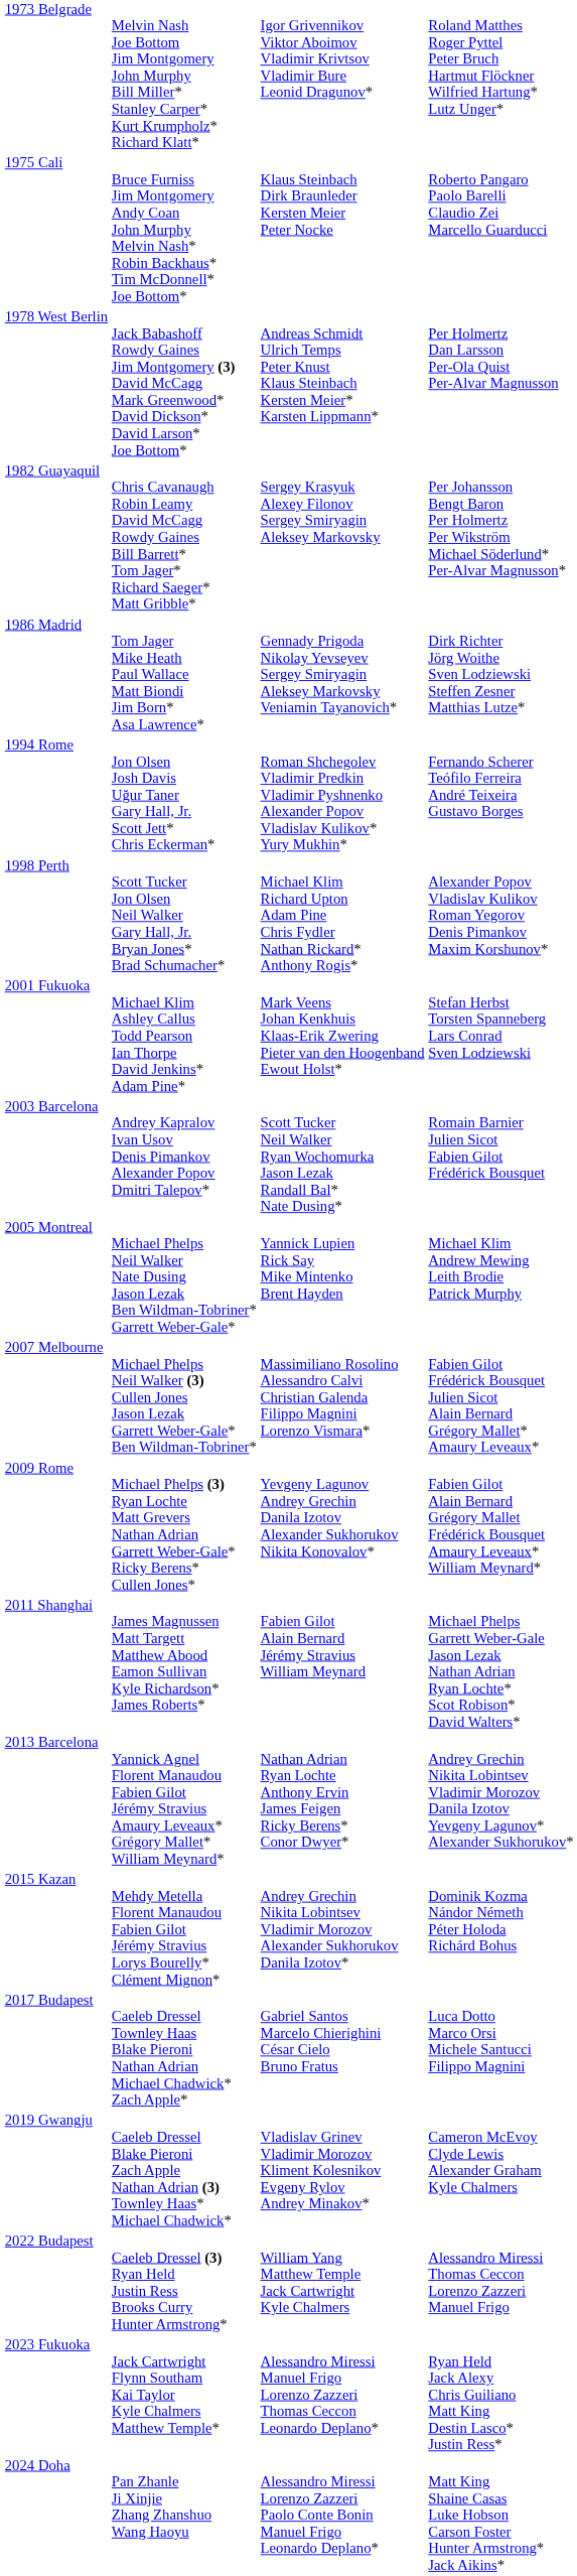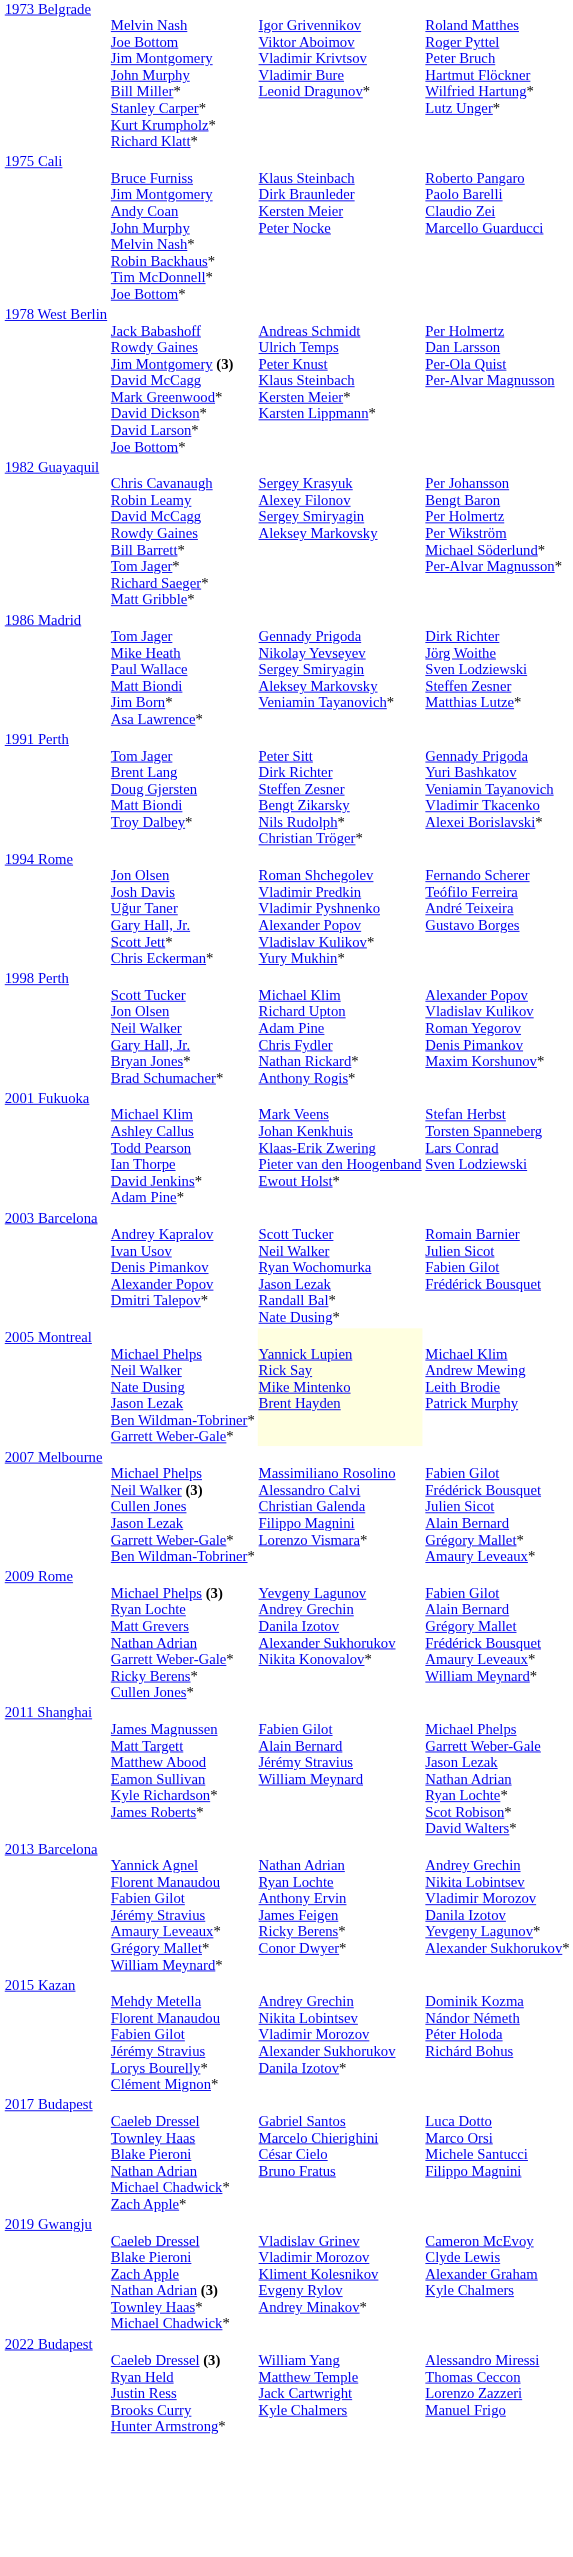+ row: 1991 Perth | Tom Jager Brent Lang Doug Gjersten Matt Biondi Troy Dalbey* | Peter Sitt Dirk Richter Steffen Zesner Bengt Zikarsky Nils Rudolph* Christian Tröger* | Gennady Prigoda Yuri Bashkatov Veniamin Tayanovich Vladimir Tkacenko Alexei Borislavski*
2005 Montreal | column 3: no background -> lightyellow background
- row: 2023 Fukuoka | Jack Cartwright Flynn Southam Kai Taylor Kyle Chalmers Matthew Temple* | Alessandro Miressi Manuel Frigo Lorenzo Zazzeri Thomas Ceccon Leonardo Deplano* | Ryan Held Jack Alexy Chris Guiliano Matt King Destin Lasco* Justin Ress*
- row: 2024 Doha | Pan Zhanle Ji Xinjie Zhang Zhanshuo Wang Haoyu | Alessandro Miressi Lorenzo Zazzeri Paolo Conte Bonin Manuel Frigo Leonardo Deplano* | Matt King Shaine Casas Luke Hobson Carson Foster Hunter Armstrong* Jack Aikins*
